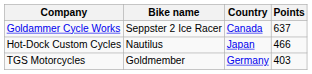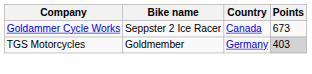Goldammer Cycle Works | Points: 637 -> 673
- row: Hot-Dock Custom Cycles | Nautilus | Japan | 466
TGS Motorcycles | Points: no background -> lightgrey background
